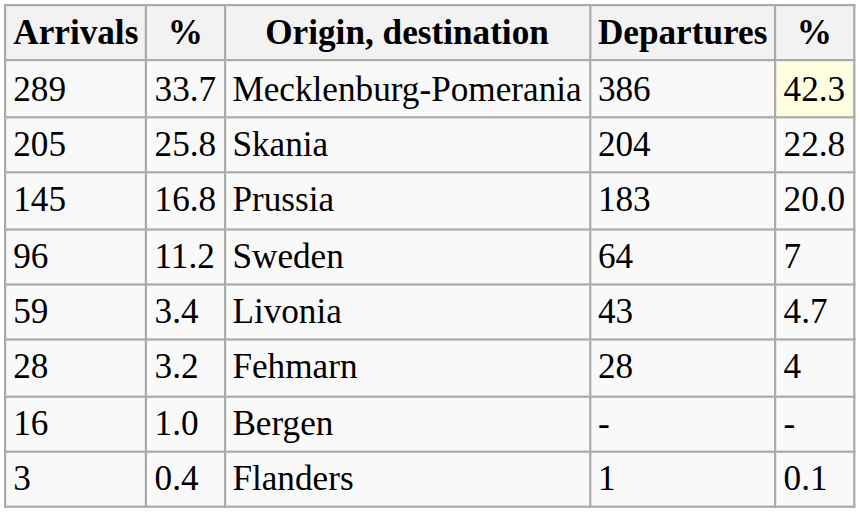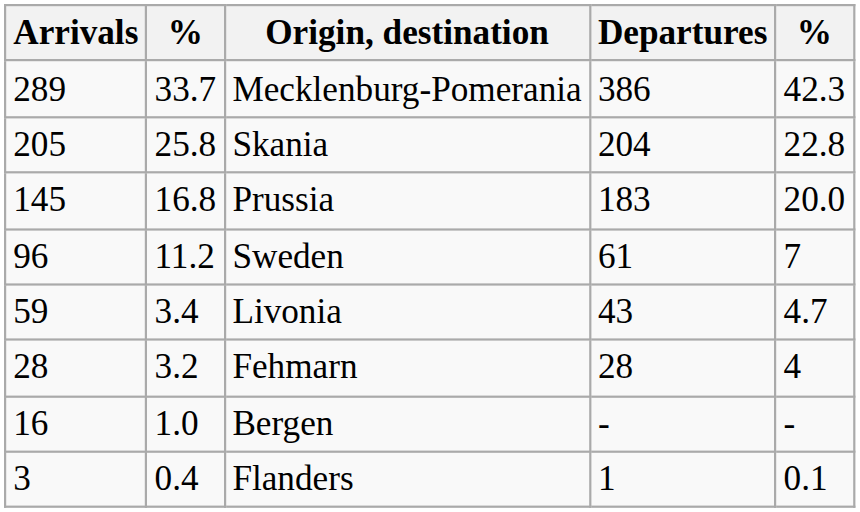Mecklenburg-Pomerania | column 5: lightyellow background -> no background
Sweden | Departures: 64 -> 61
